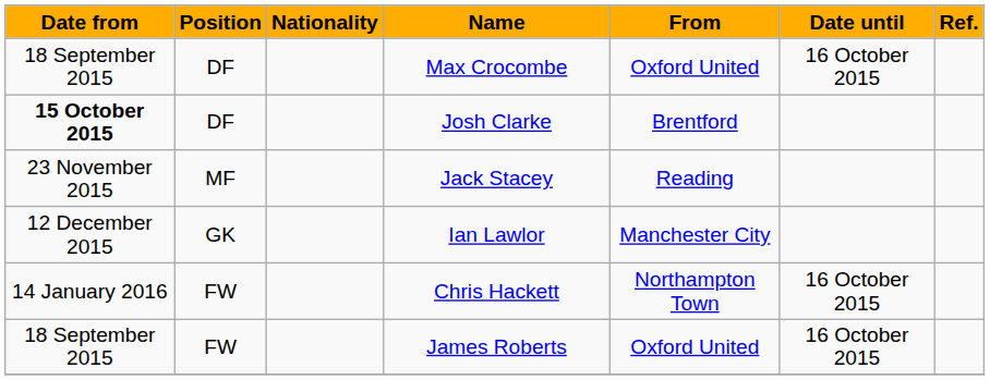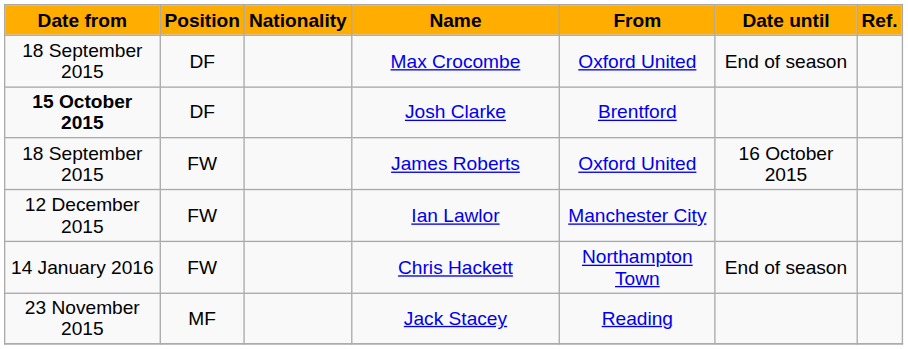Max Crocombe | Date until: 16 October 2015 -> End of season
rows swapped: Jack Stacey <-> James Roberts
Ian Lawlor | Position: GK -> FW
Chris Hackett | Date until: 16 October 2015 -> End of season
